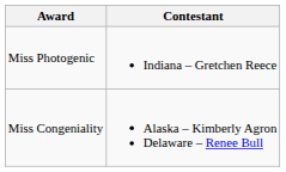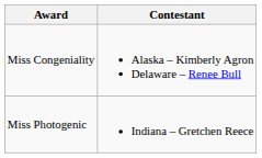rows swapped: Miss Congeniality <-> Miss Photogenic
